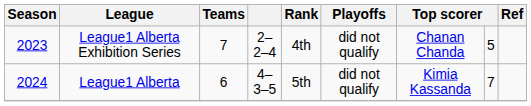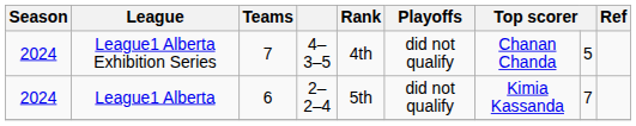League1 Alberta Exhibition Series | Season: 2023 -> 2024
League1 Alberta Exhibition Series | column 4: 2–2–4 -> 4–3–5
League1 Alberta | column 4: 4–3–5 -> 2–2–4
